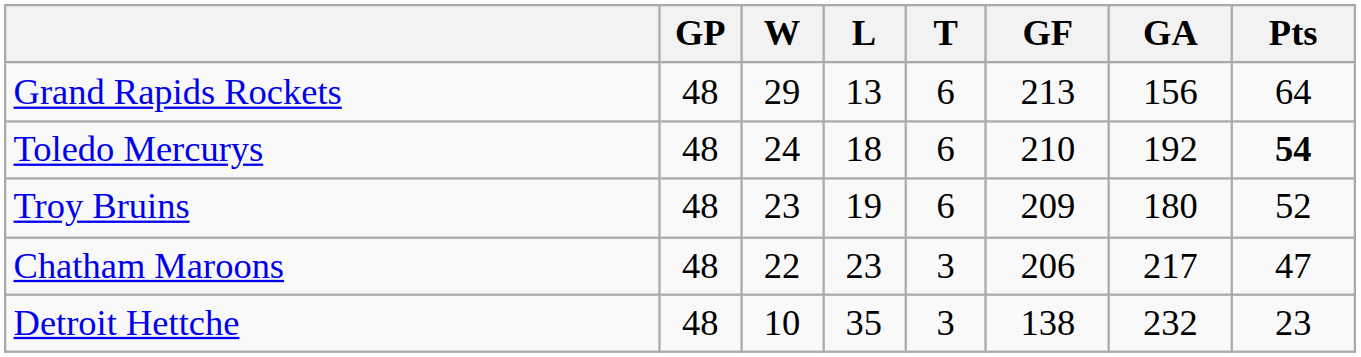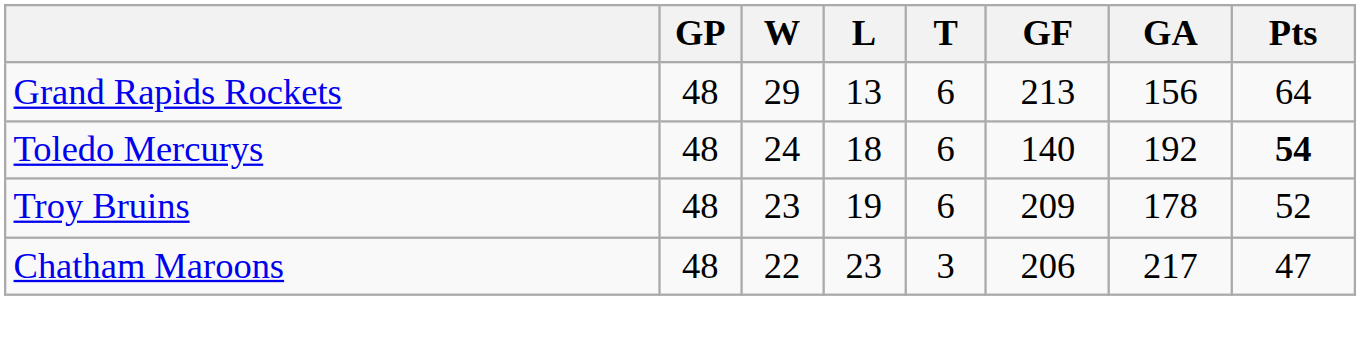Toledo Mercurys | GF: 210 -> 140
Troy Bruins | GA: 180 -> 178
- row: Detroit Hettche | 48 | 10 | 35 | 3 | 138 | 232 | 23
